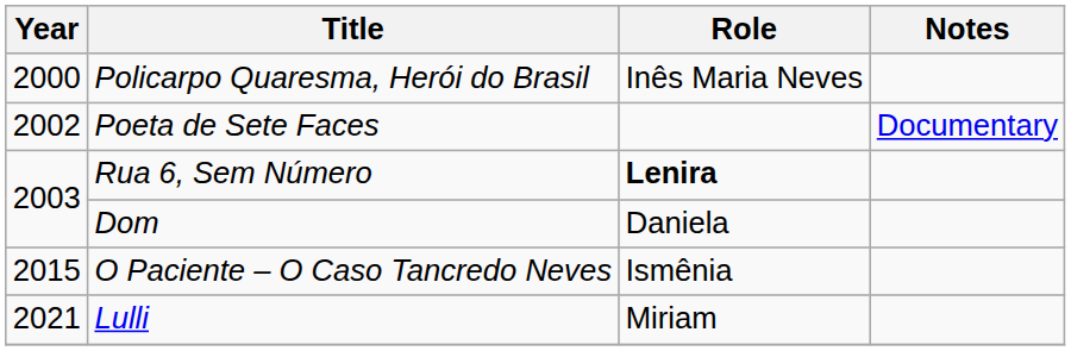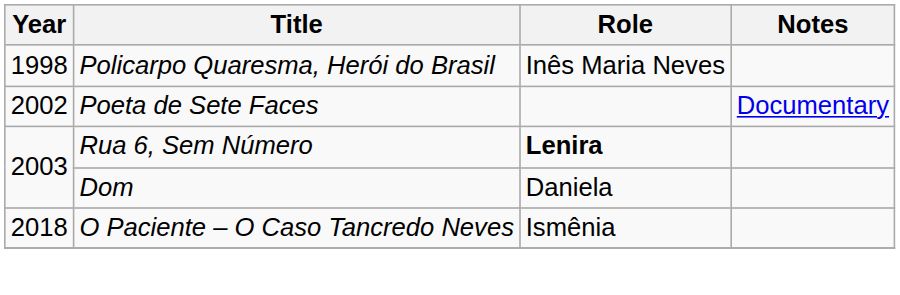Policarpo Quaresma, Herói do Brasil | Year: 2000 -> 1998
O Paciente – O Caso Tancredo Neves | Year: 2015 -> 2018
- row: 2021 | Lulli | Miriam
